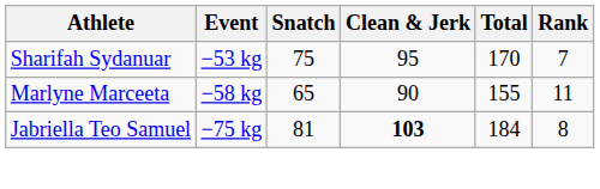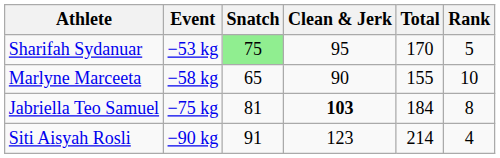Sharifah Sydanuar | Snatch: no background -> lightgreen background
Sharifah Sydanuar | Rank: 7 -> 5
Marlyne Marceeta | Rank: 11 -> 10
+ row: Siti Aisyah Rosli | −90 kg | 91 | 123 | 214 | 4
